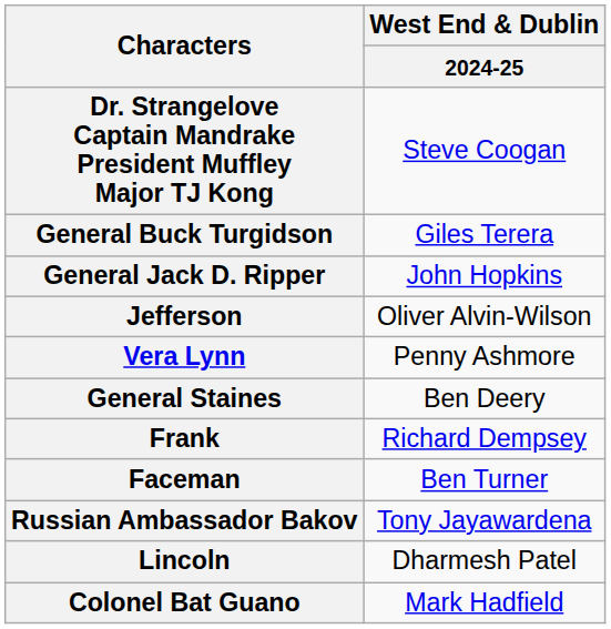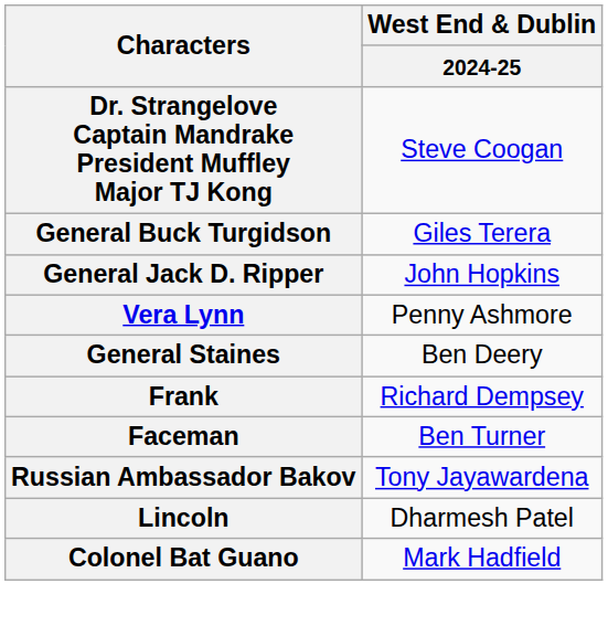- row: Jefferson | Oliver Alvin-Wilson
